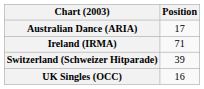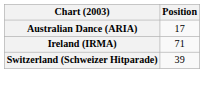- row: UK Singles (OCC) | 16
